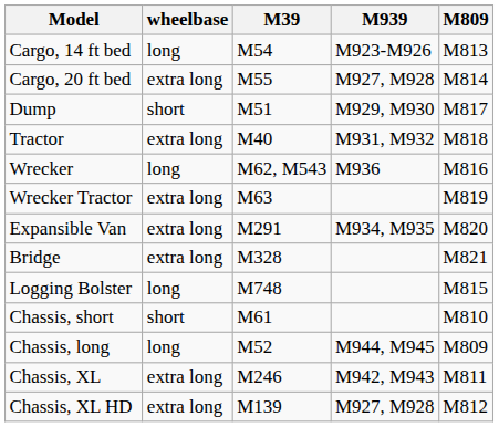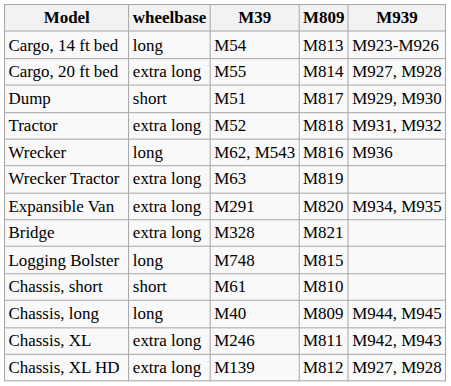columns swapped: M809 <-> M939
Tractor | M39: M40 -> M52
Chassis, long | M39: M52 -> M40
